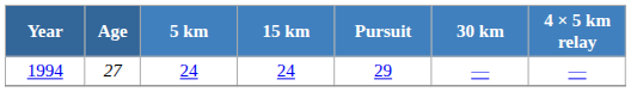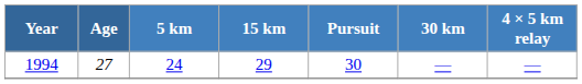1994 | 15 km: 24 -> 29
1994 | Pursuit: 29 -> 30
